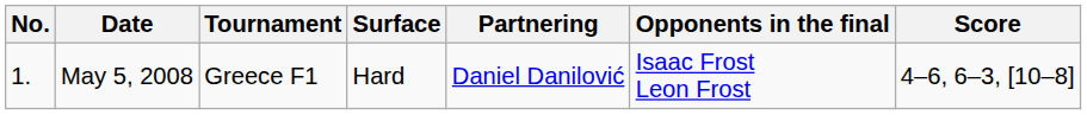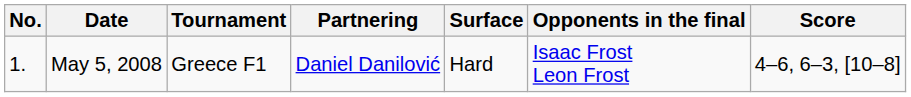columns swapped: Surface <-> Partnering
